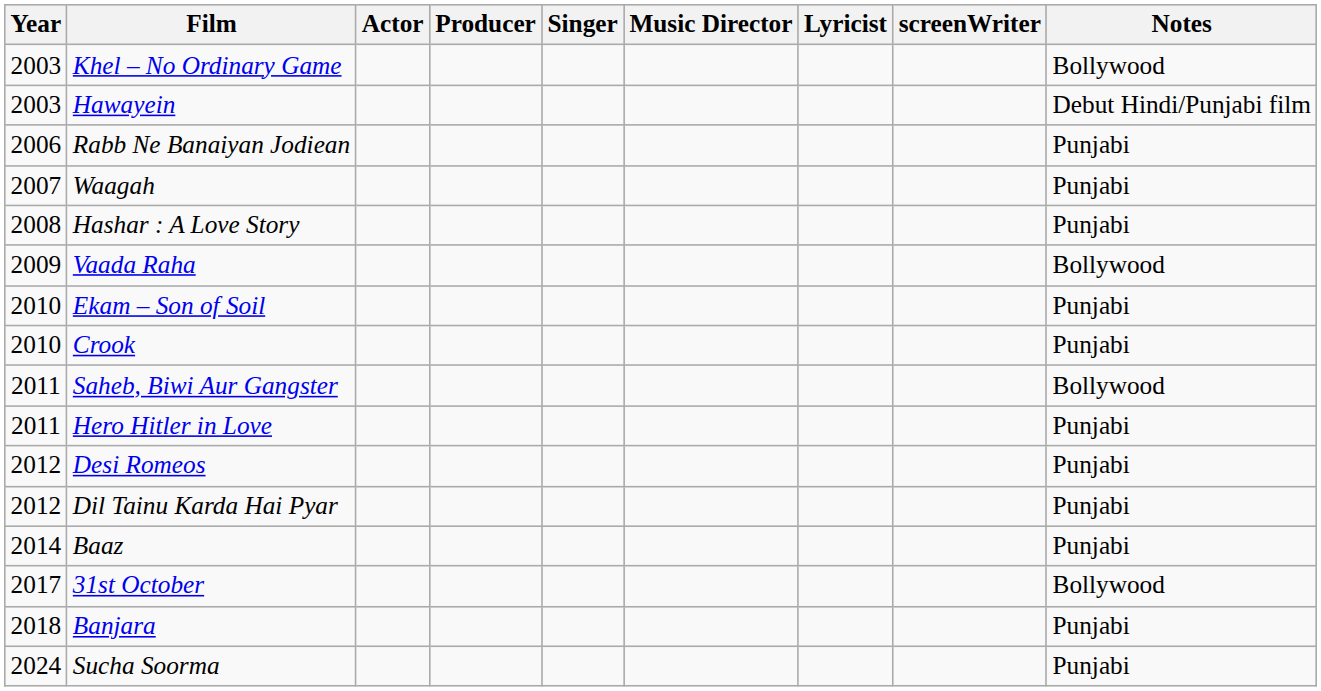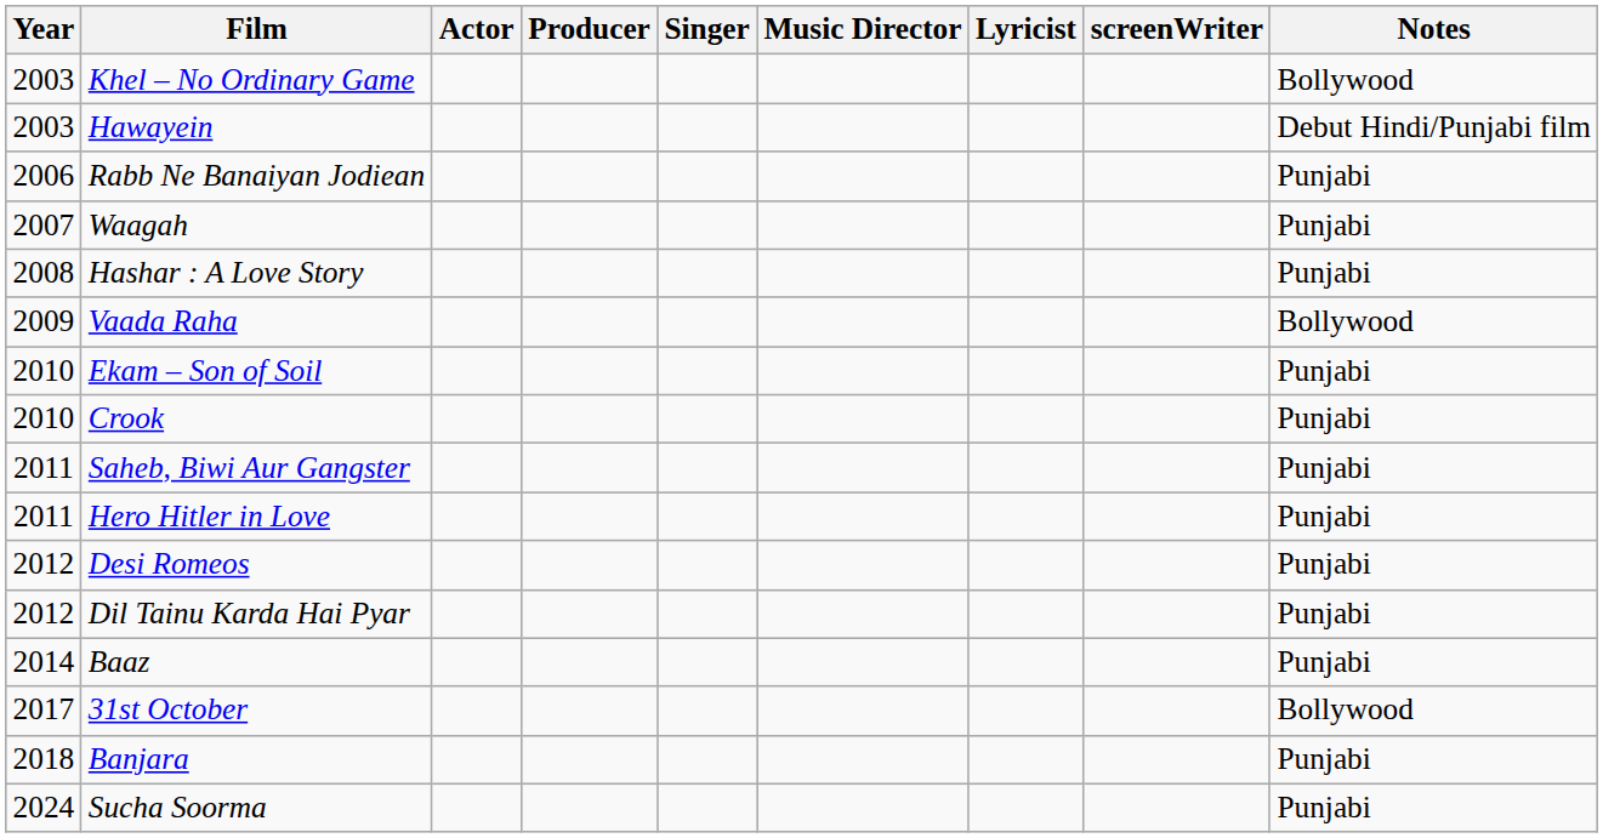Saheb, Biwi Aur Gangster | Notes: Bollywood -> Punjabi
